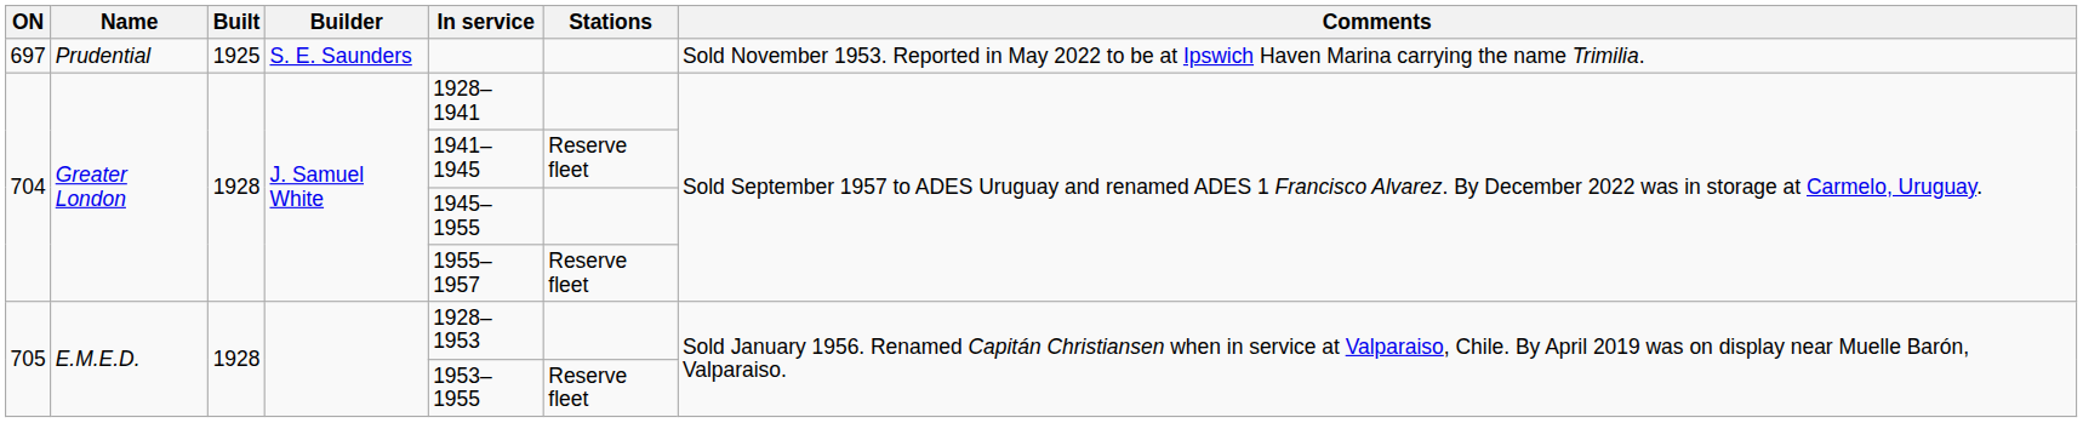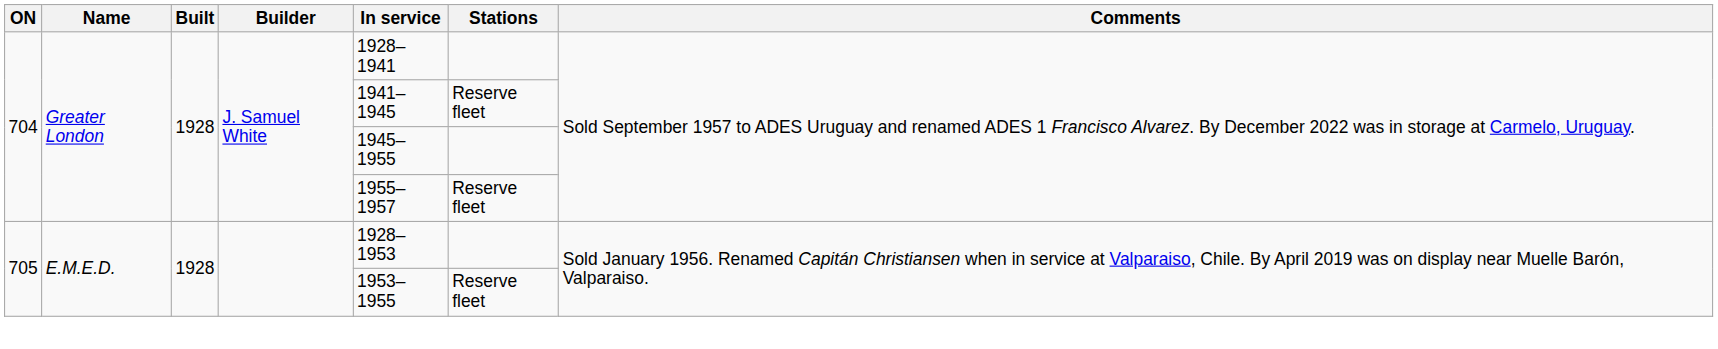- row: 697 | Prudential | 1925 | S. E. Saunders | Sold November 1953. Reported in May 2022 to be at Ipswich Haven Marina carrying the name Trimilia.
